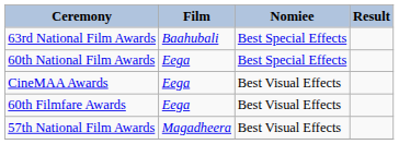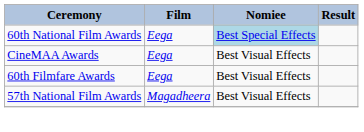- row: 63rd National Film Awards | Baahubali | Best Special Effects
60th National Film Awards | Nomiee: no background -> lightblue background
